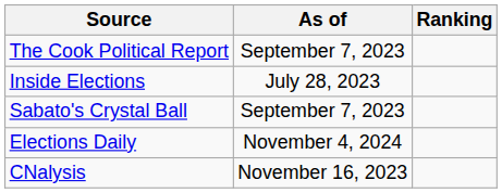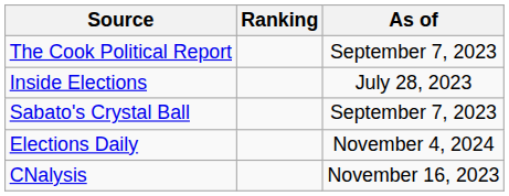columns swapped: Ranking <-> As of
